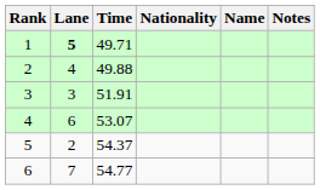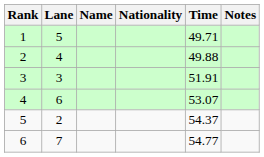columns swapped: Name <-> Time
1 | Lane: bold -> normal
